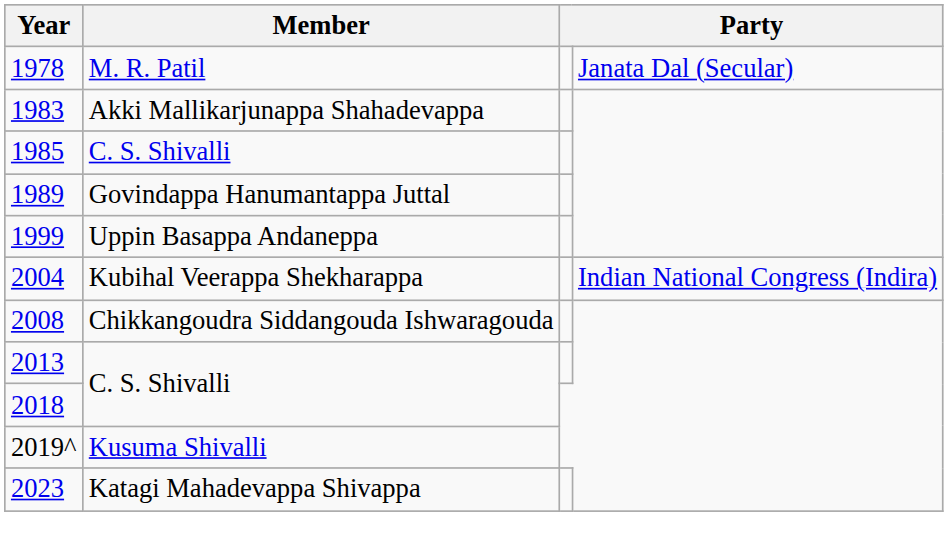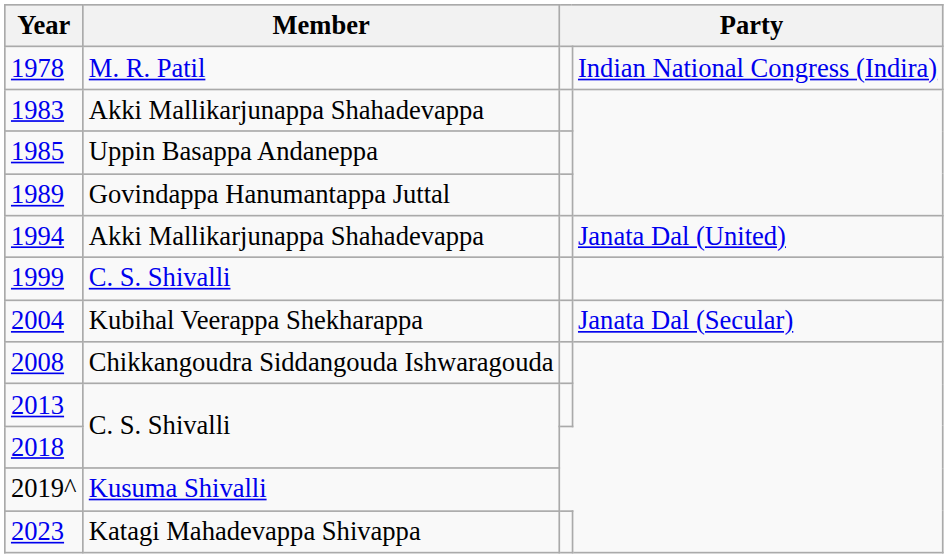1978 | column 4: Janata Dal (Secular) -> Indian National Congress (Indira)
1985 | Member: C. S. Shivalli -> Uppin Basappa Andaneppa
+ row: 1994 | Akki Mallikarjunappa Shahadevappa | Janata Dal (United)
1999 | Member: Uppin Basappa Andaneppa -> C. S. Shivalli
2004 | column 4: Indian National Congress (Indira) -> Janata Dal (Secular)
